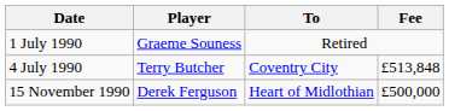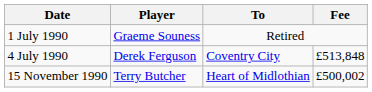4 July 1990 | Player: Terry Butcher -> Derek Ferguson
15 November 1990 | Player: Derek Ferguson -> Terry Butcher
15 November 1990 | Fee: £500,000 -> £500,002
